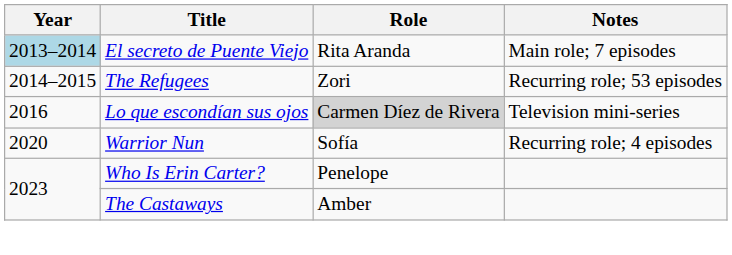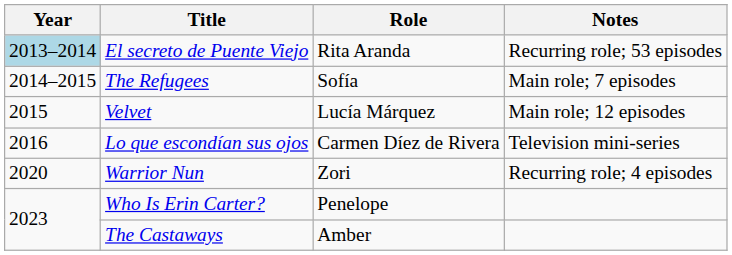El secreto de Puente Viejo | Notes: Main role; 7 episodes -> Recurring role; 53 episodes
The Refugees | Role: Zori -> Sofía
The Refugees | Notes: Recurring role; 53 episodes -> Main role; 7 episodes
+ row: 2015 | Velvet | Lucía Márquez | Main role; 12 episodes
Lo que escondían sus ojos | Role: lightgrey background -> no background
Warrior Nun | Role: Sofía -> Zori
